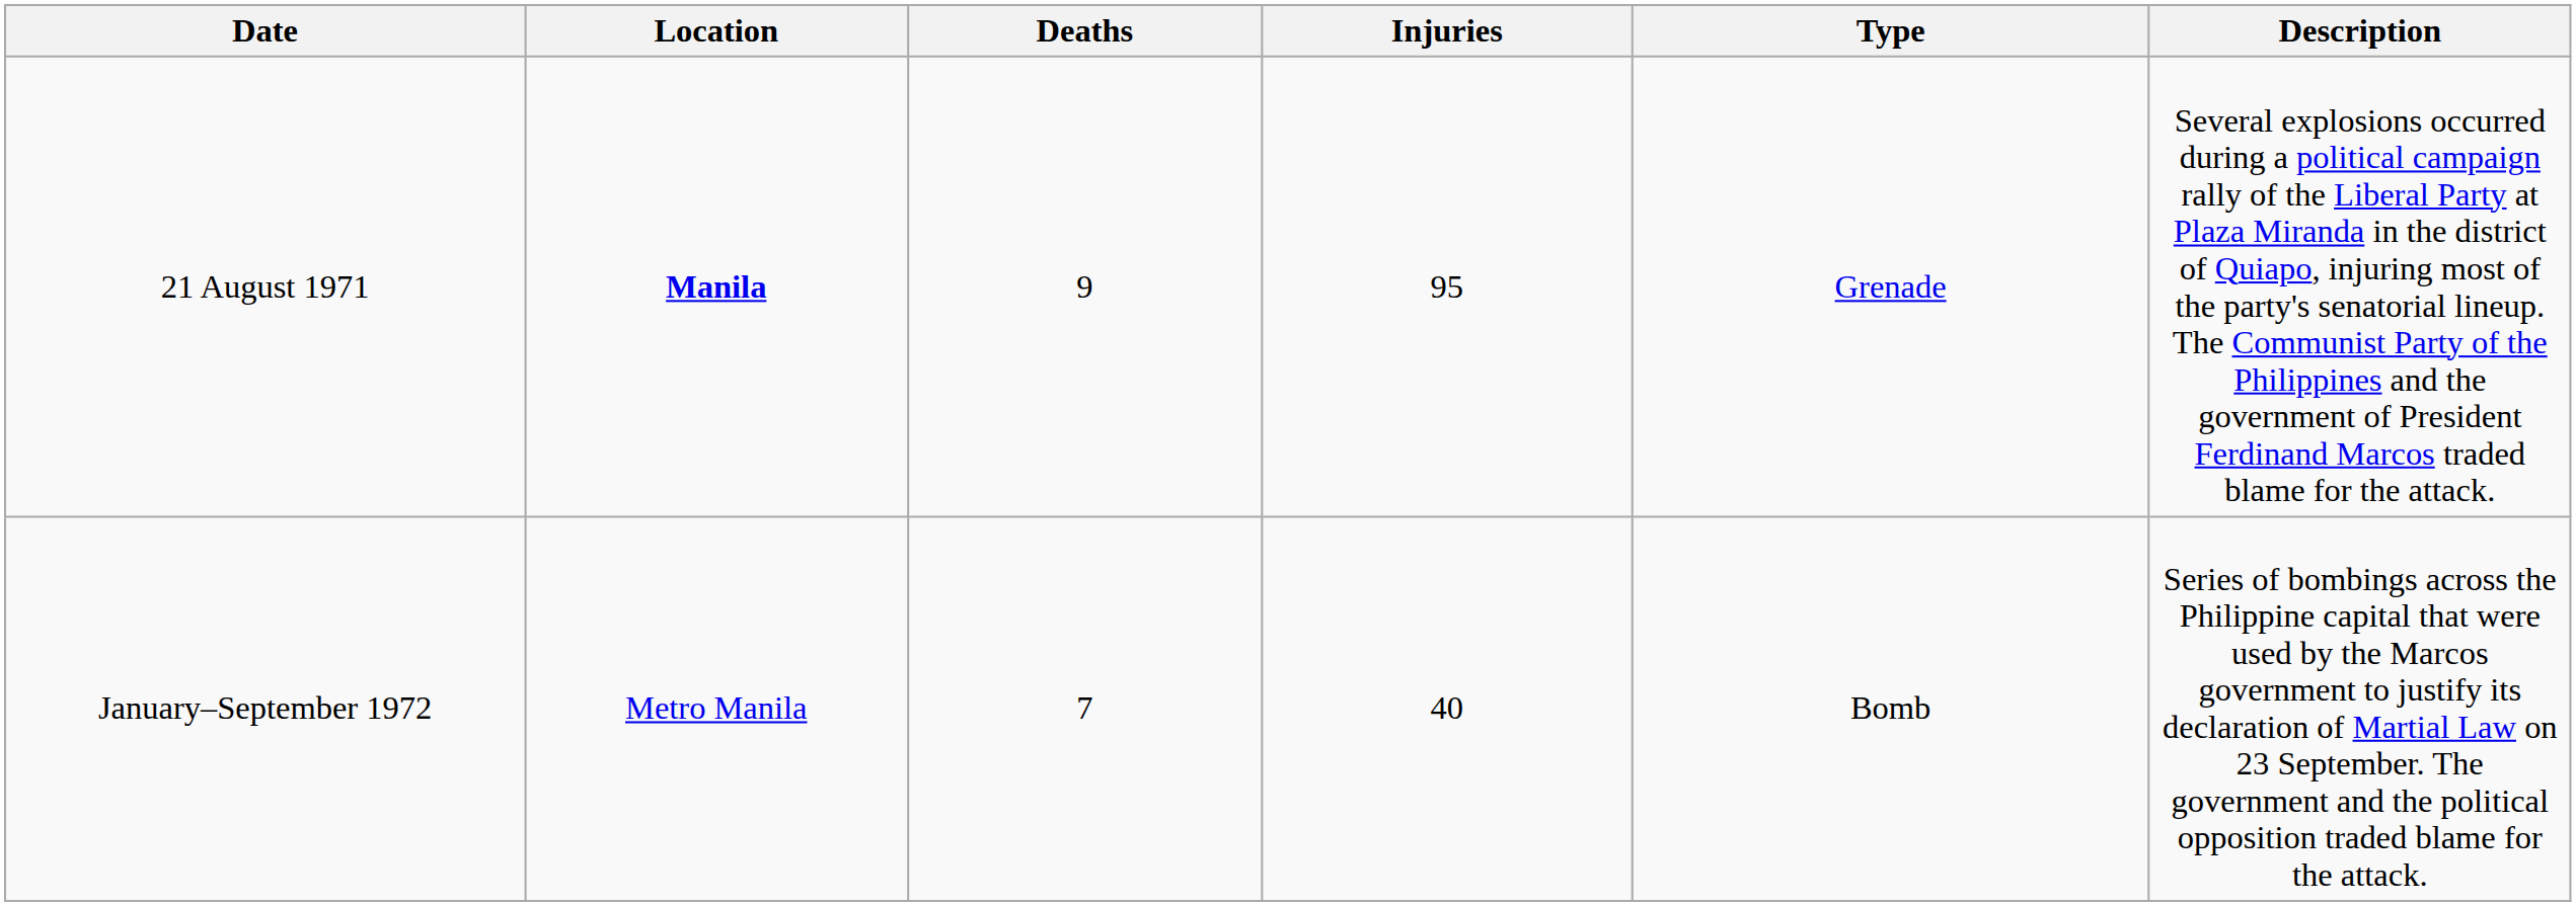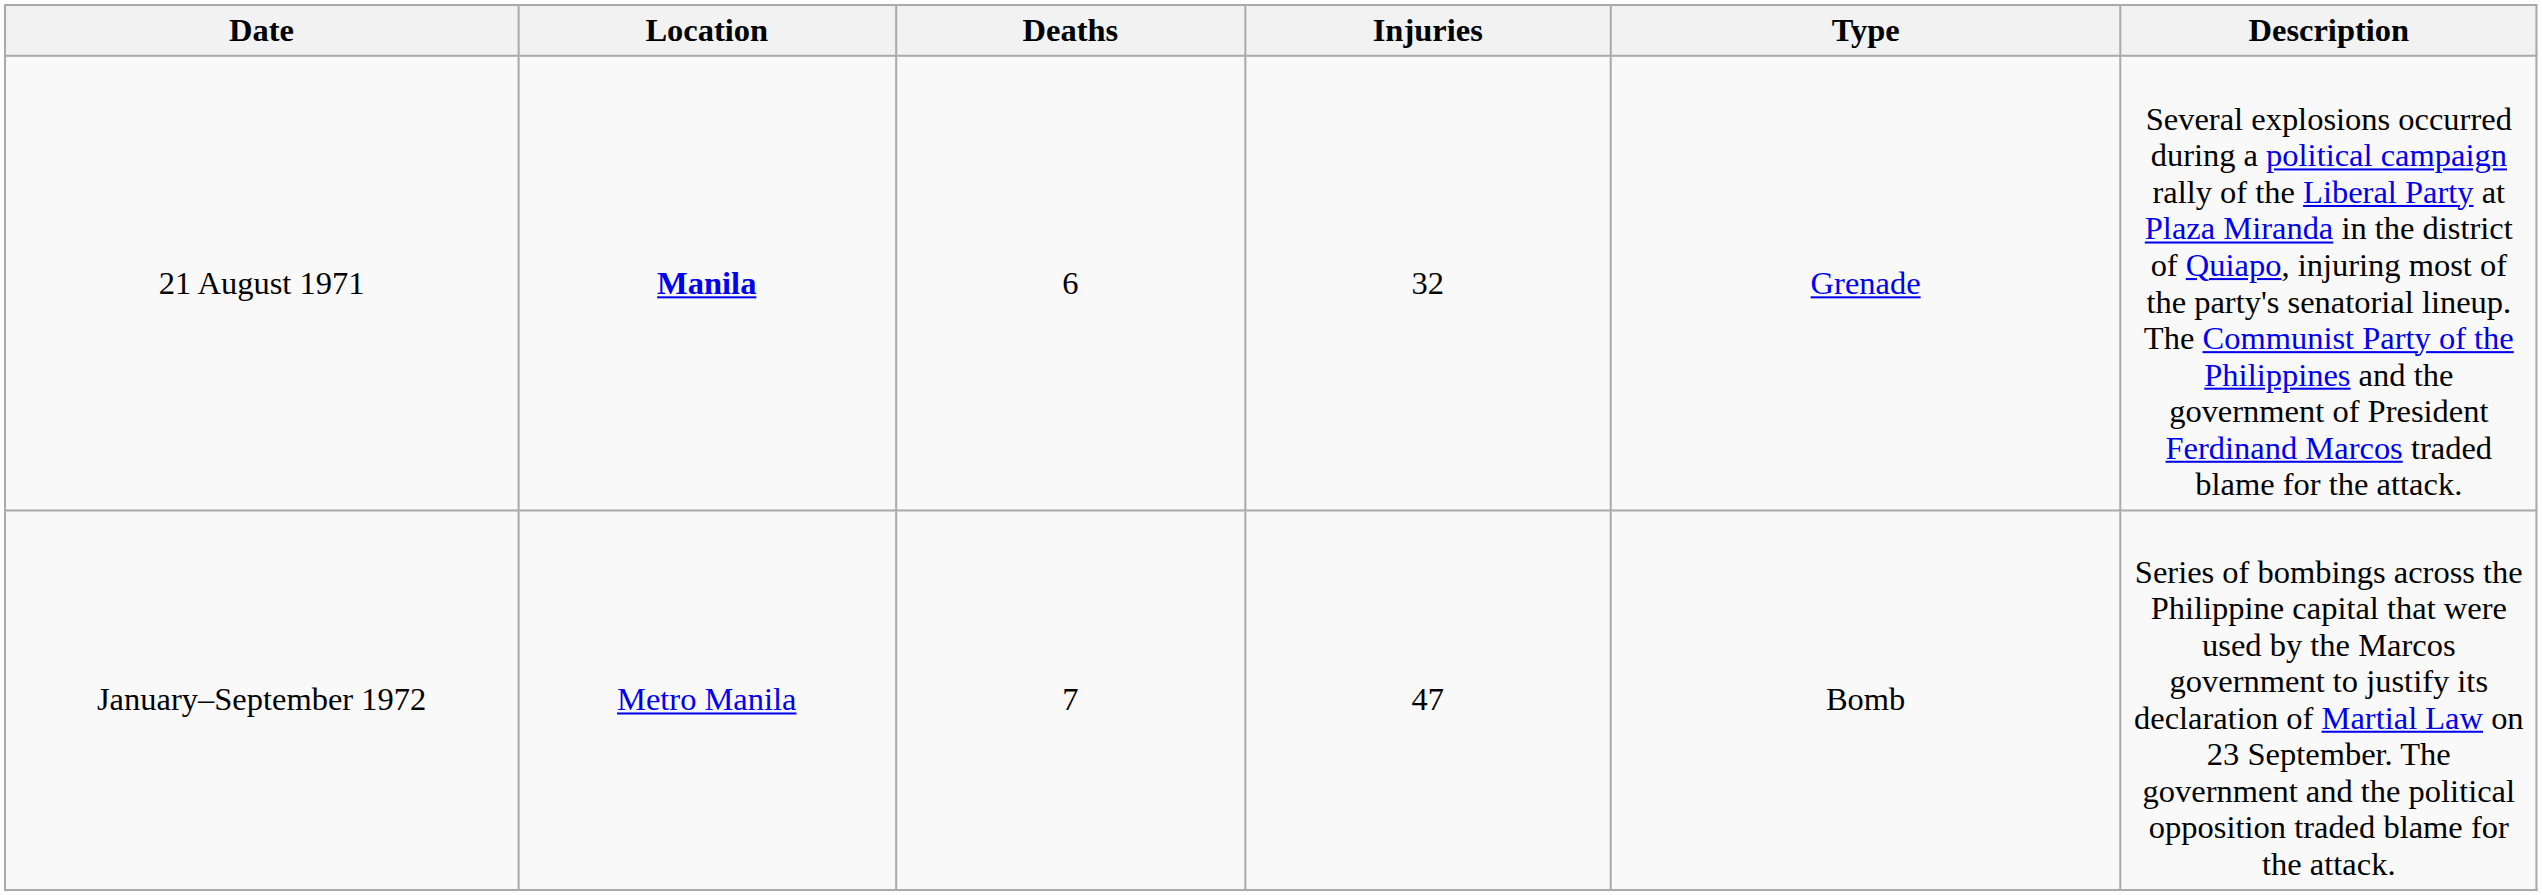21 August 1971 | Deaths: 9 -> 6
21 August 1971 | Injuries: 95 -> 32
January–September 1972 | Injuries: 40 -> 47
